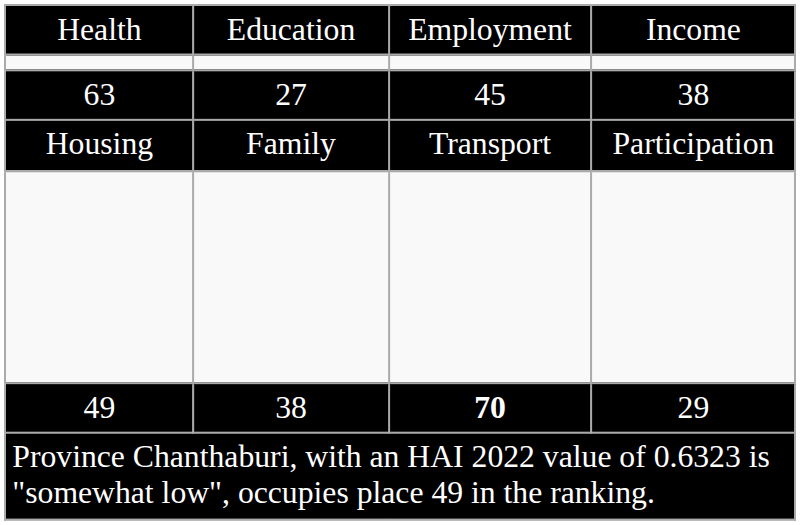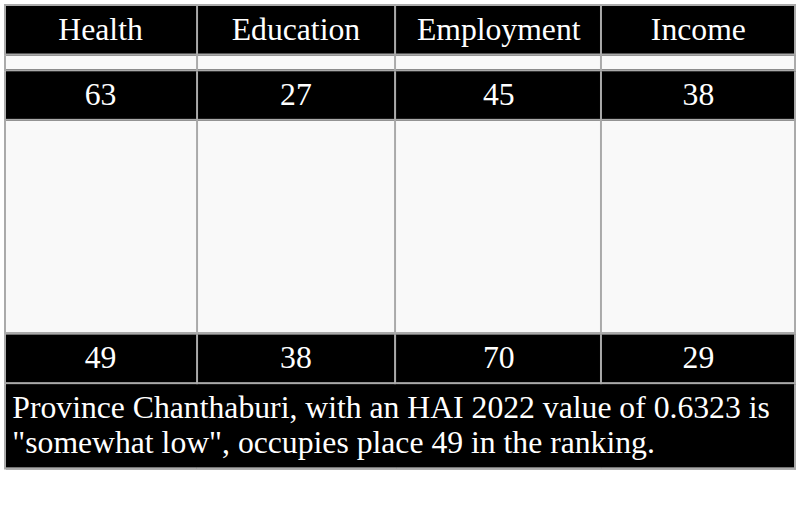- row: Housing | Family | Transport | Participation
49 | column 3: bold -> normal
